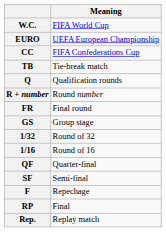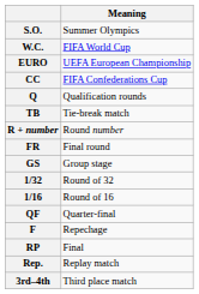+ row: S.O. | Summer Olympics
rows swapped: TB <-> Q
- row: SF | Semi-final
+ row: 3rd–4th | Third place match
